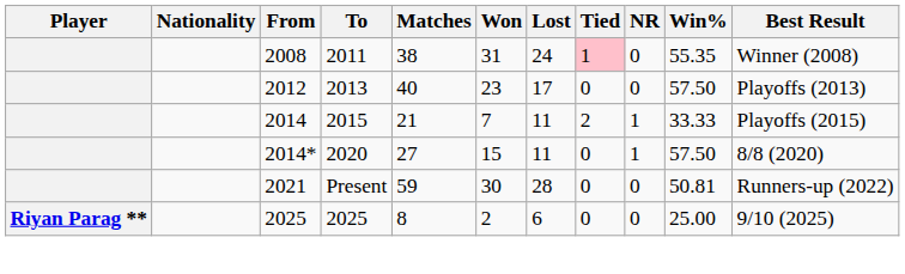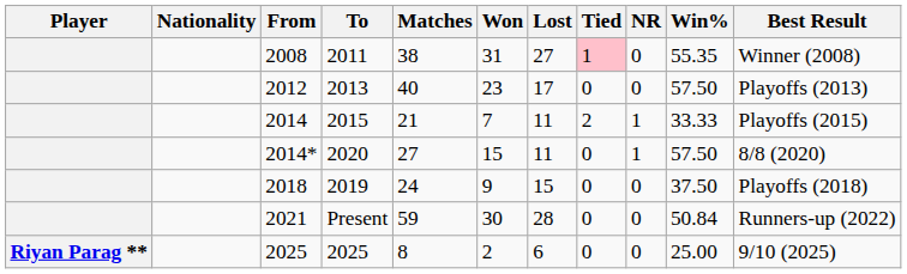2008 | Lost: 24 -> 27
+ row: 2018 | 2019 | 24 | 9 | 15 | 0 | 0 | 37.50 | Playoffs (2018)
2021 | Win%: 50.81 -> 50.84
